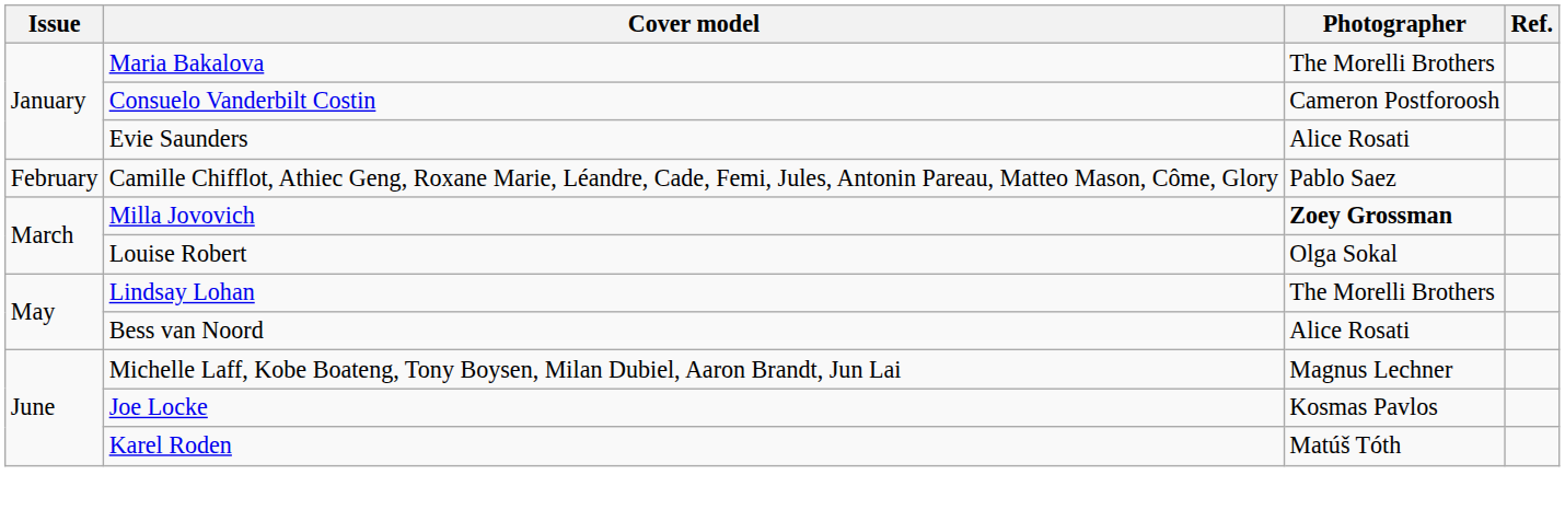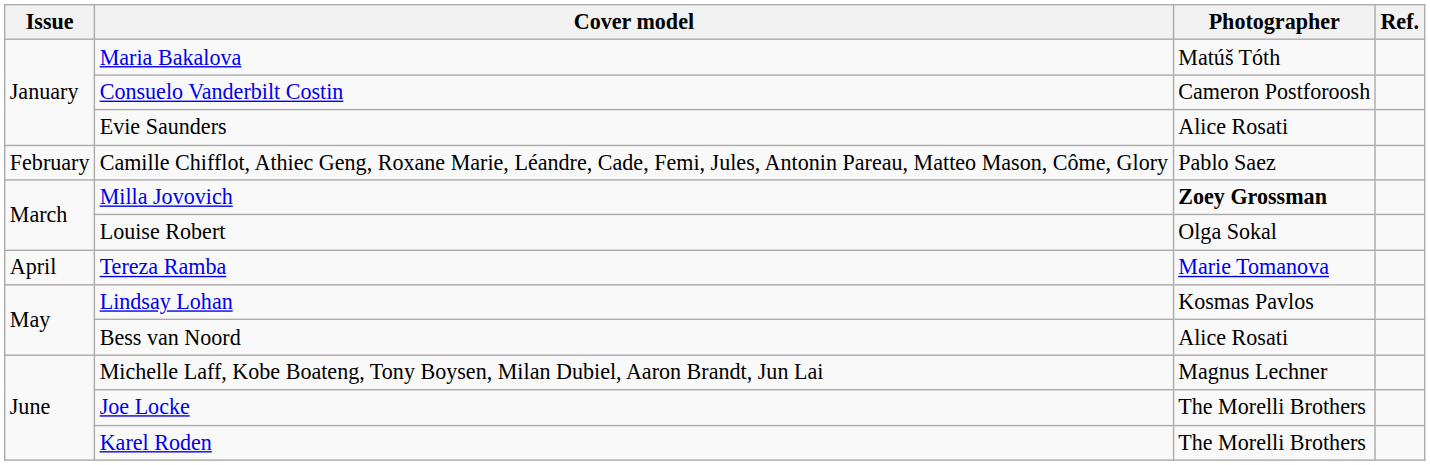Maria Bakalova | Photographer: The Morelli Brothers -> Matúš Tóth
+ row: April | Tereza Ramba | Marie Tomanova
Lindsay Lohan | Photographer: The Morelli Brothers -> Kosmas Pavlos
Joe Locke | Photographer: Kosmas Pavlos -> The Morelli Brothers
Karel Roden | Photographer: Matúš Tóth -> The Morelli Brothers
